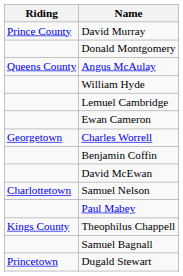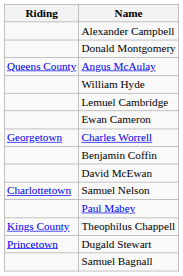- row: Prince County | David Murray
+ row: Alexander Campbell
rows swapped: Samuel Bagnall <-> Dugald Stewart
